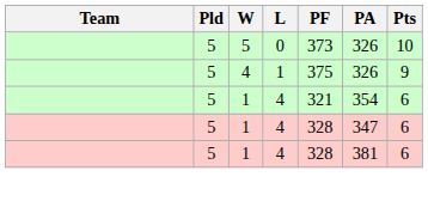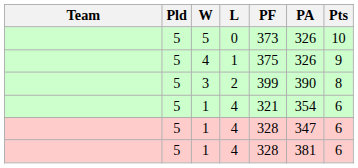+ row: 5 | 3 | 2 | 399 | 390 | 8
